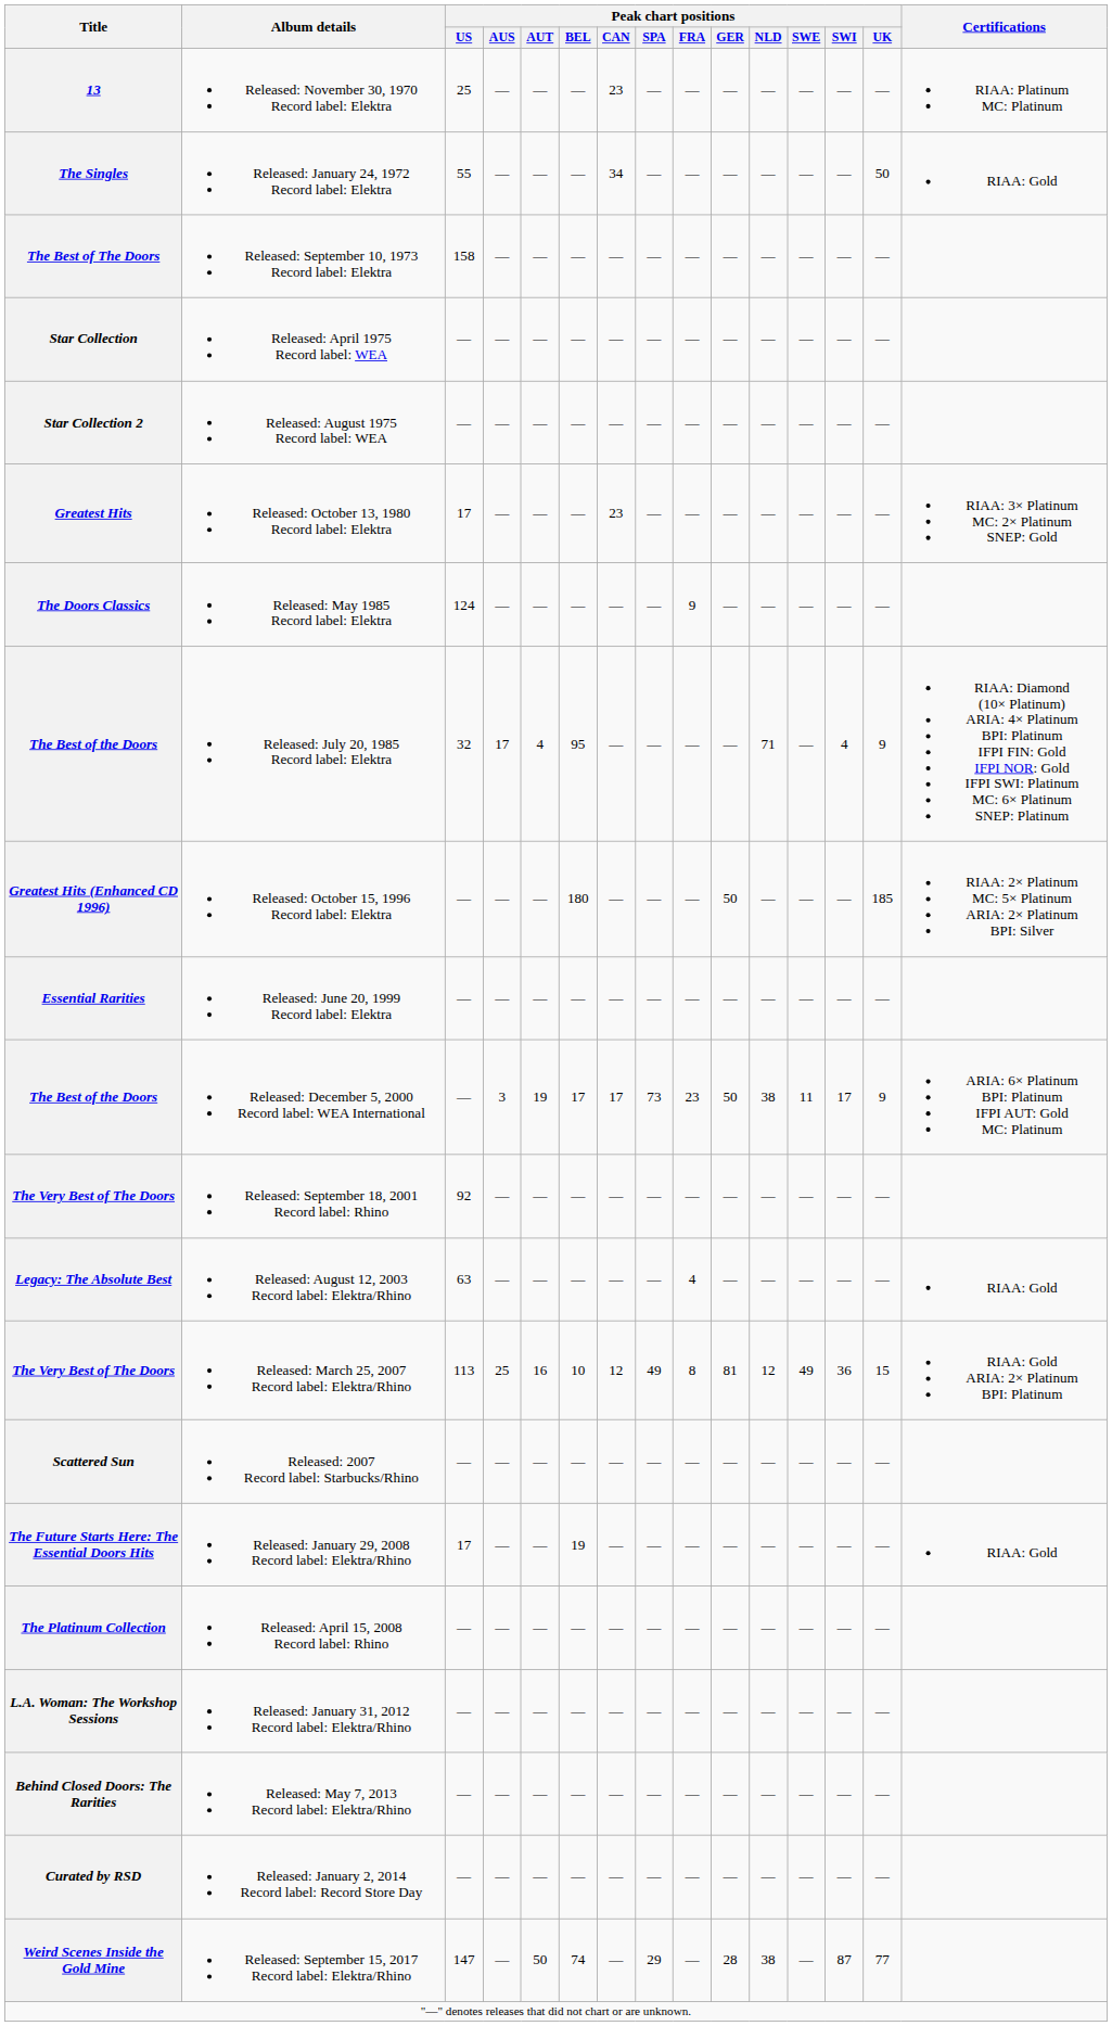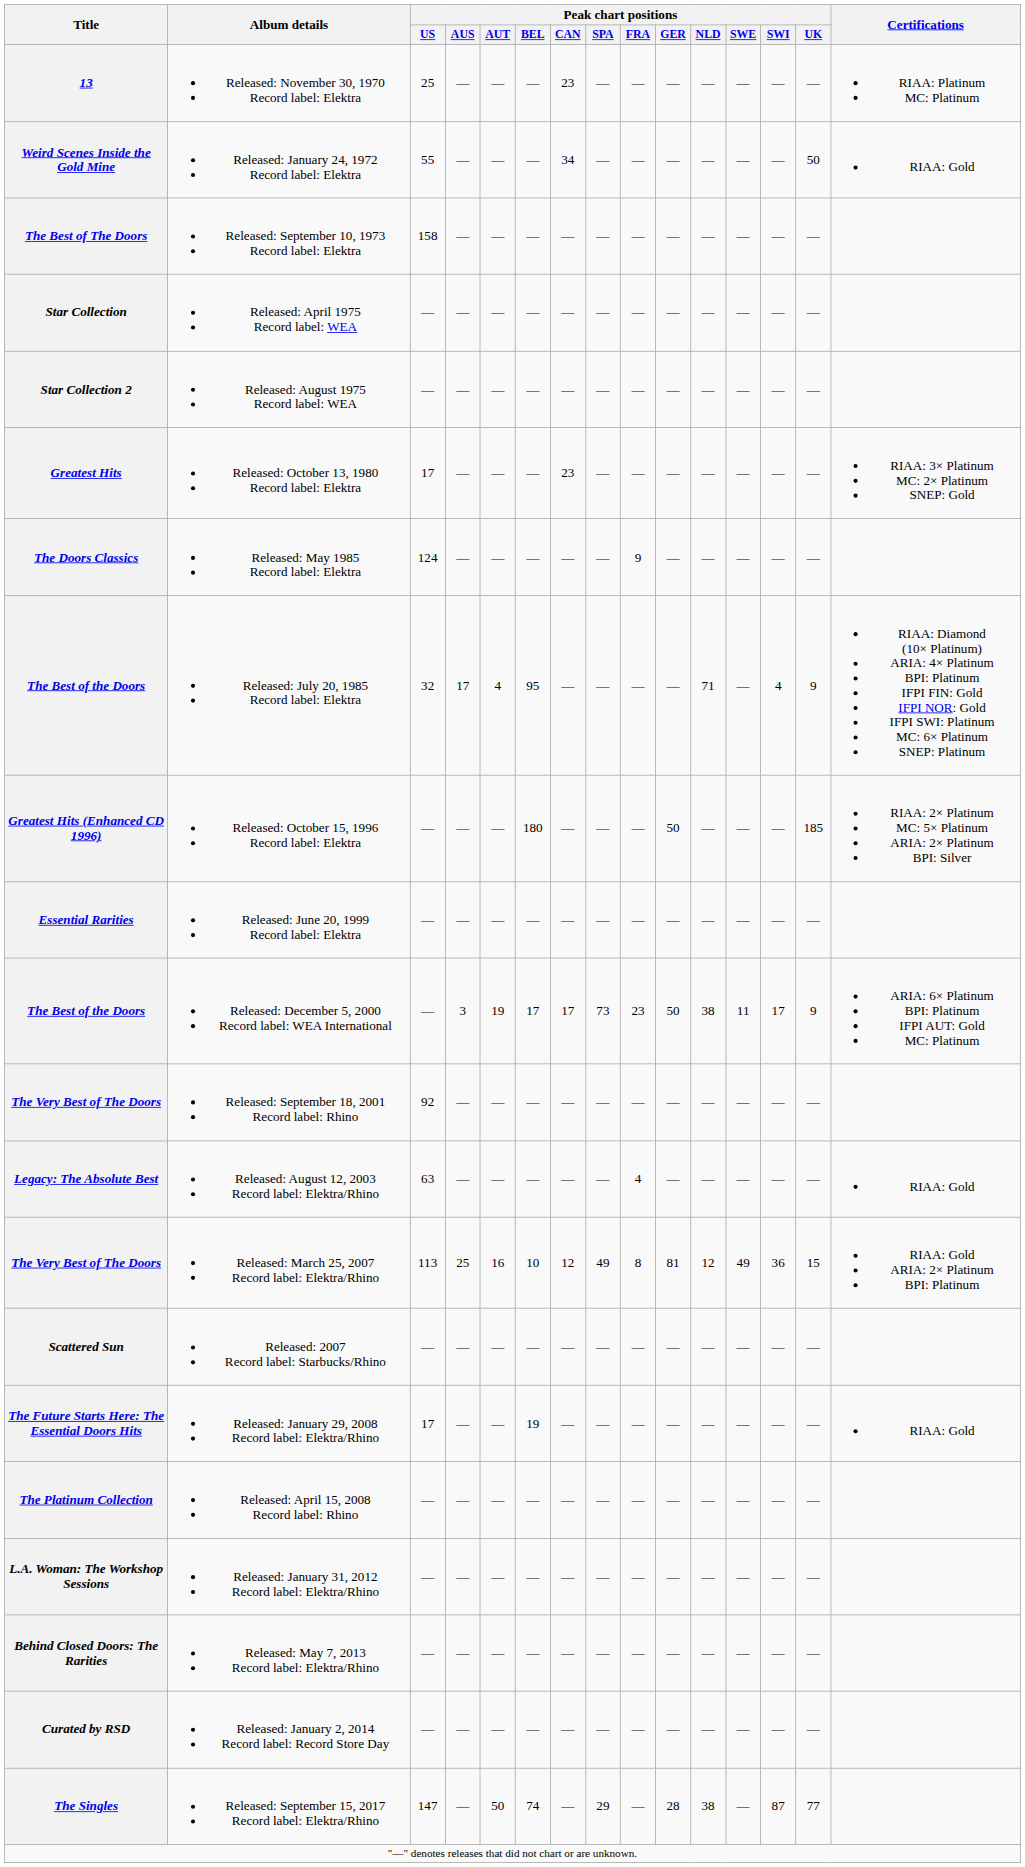Released: January 24, 1972 Record label: Elektra | Title: The Singles -> Weird Scenes Inside the Gold Mine
Released: September 15, 2017 Record label: Elektra/Rhino | Title: Weird Scenes Inside the Gold Mine -> The Singles
